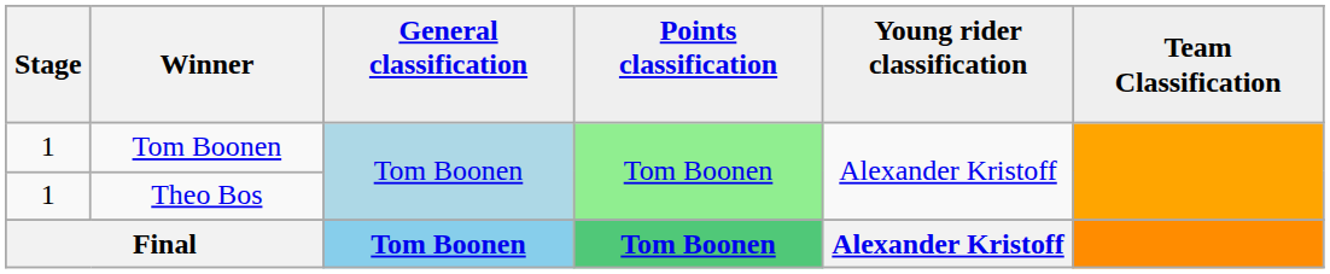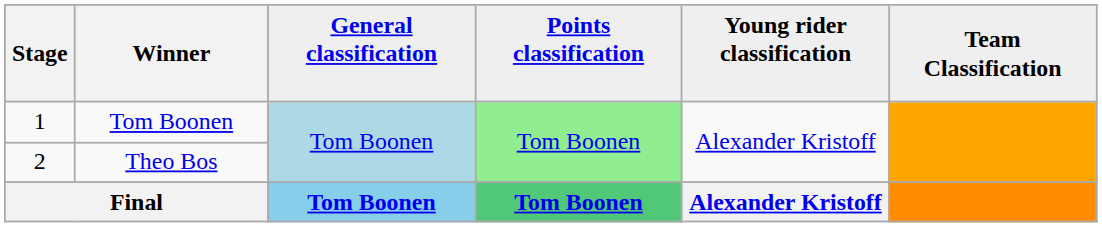Theo Bos | Stage: 1 -> 2
